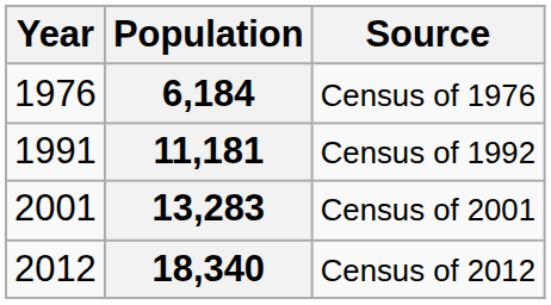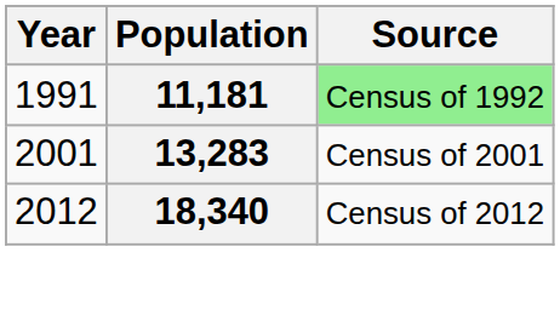- row: 1976 | 6,184 | Census of 1976
11,181 | Source: no background -> lightgreen background
